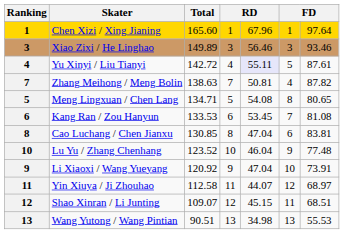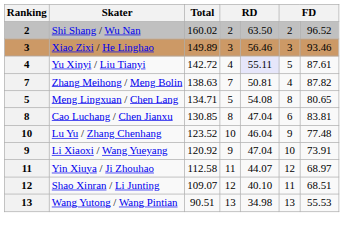- row: 1 | Chen Xizi / Xing Jianing | 165.60 | 1 | 67.96 | 1 | 97.64
+ row: 2 | Shi Shang / Wu Nan | 160.02 | 2 | 63.50 | 2 | 96.52
- row: 6 | Kang Ran / Zou Hanyun | 133.53 | 6 | 53.45 | 7 | 81.08
Shao Xinran / Li Junting | column 5: 45.15 -> 40.10
